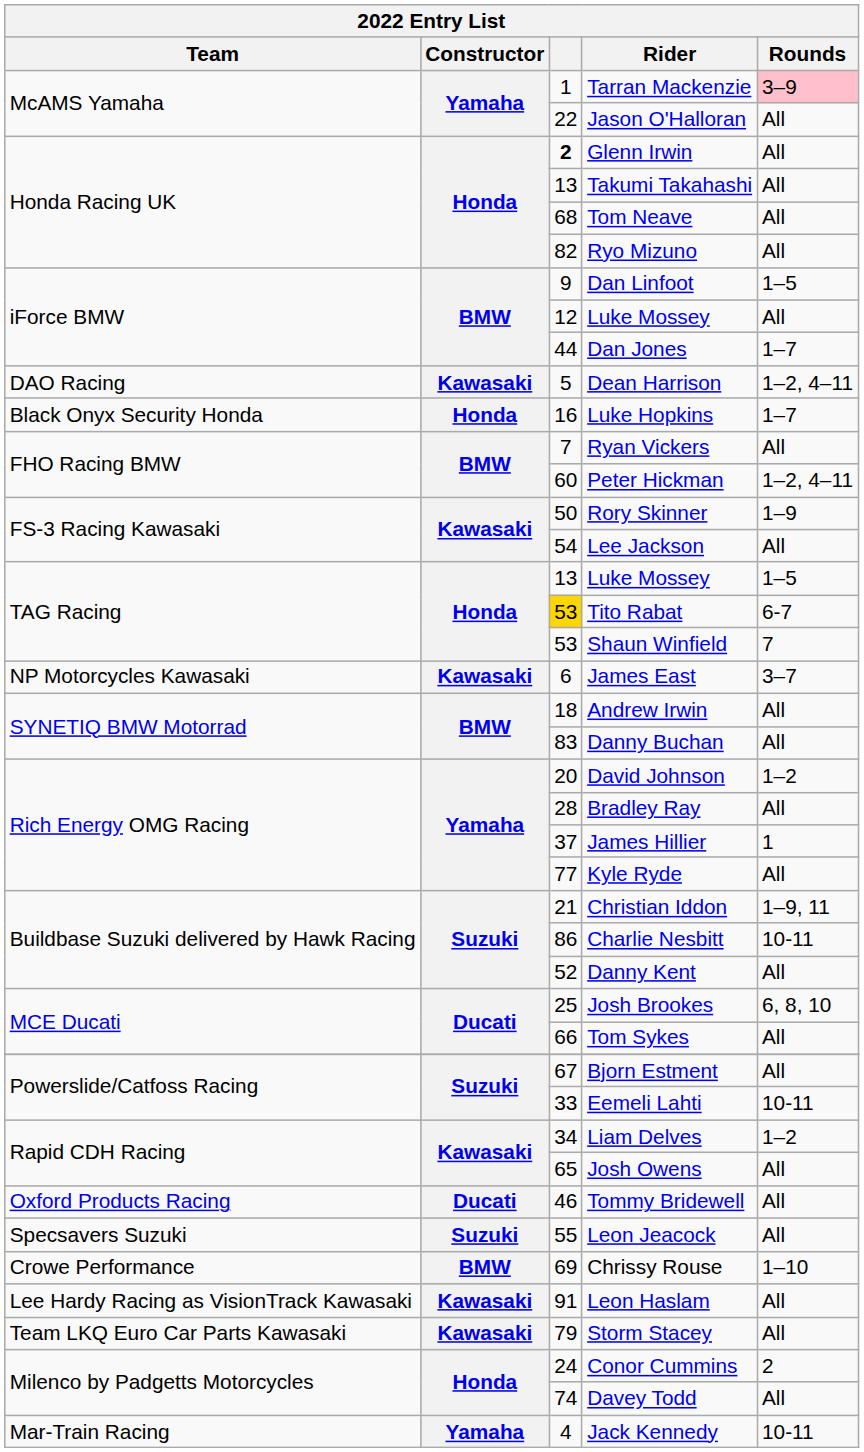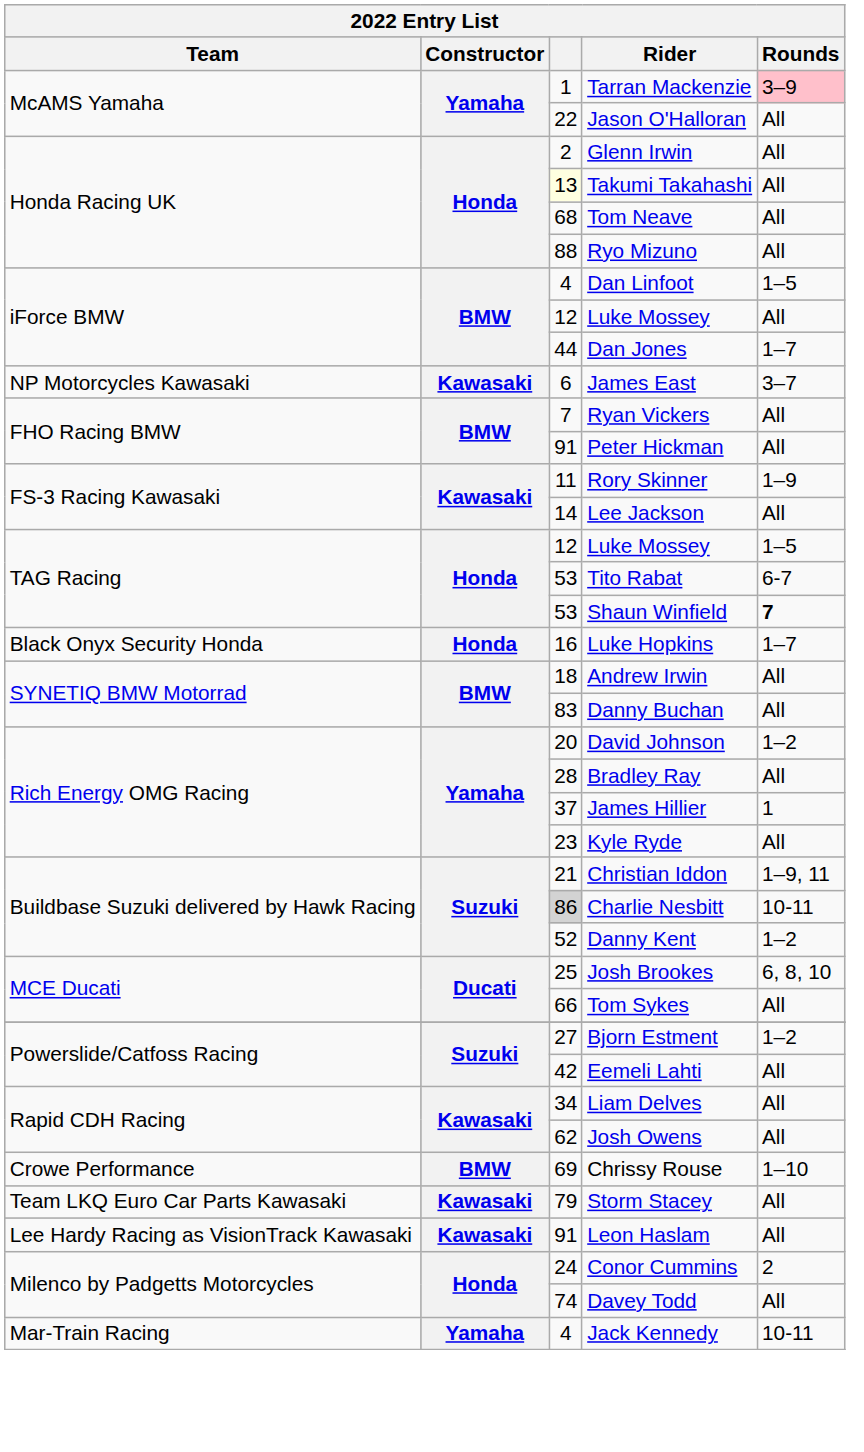Glenn Irwin | column 3: bold -> normal
Takumi Takahashi | column 3: no background -> lightyellow background
Ryo Mizuno | column 3: 82 -> 88
Dan Linfoot | column 3: 9 -> 4
- row: DAO Racing | Kawasaki | 5 | Dean Harrison | 1–2, 4–11
rows swapped: James East <-> Luke Hopkins
Peter Hickman | column 3: 60 -> 91
Peter Hickman | Rounds: 1–2, 4–11 -> All
Rory Skinner | column 3: 50 -> 11
Lee Jackson | column 3: 54 -> 14
TAG Racing / Luke Mossey | column 3: 13 -> 12
Tito Rabat | column 3: gold background -> no background
Shaun Winfield | Rounds: normal -> bold
Kyle Ryde | column 3: 77 -> 23
Charlie Nesbitt | column 3: no background -> lightgrey background
Danny Kent | Rounds: All -> 1–2
Bjorn Estment | column 3: 67 -> 27
Bjorn Estment | Rounds: All -> 1–2
Eemeli Lahti | column 3: 33 -> 42
Eemeli Lahti | Rounds: 10-11 -> All
Liam Delves | Rounds: 1–2 -> All
Josh Owens | column 3: 65 -> 62
- row: Oxford Products Racing | Ducati | 46 | Tommy Bridewell | All
- row: Specsavers Suzuki | Suzuki | 55 | Leon Jeacock | All
rows swapped: Storm Stacey <-> Leon Haslam
